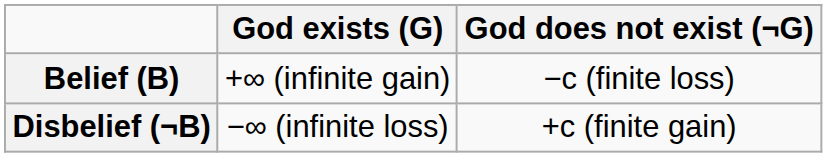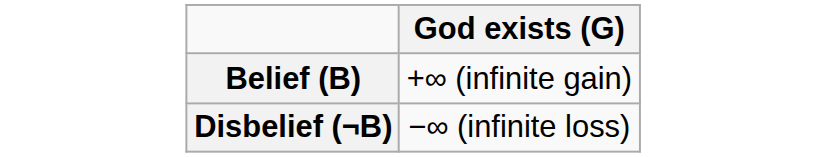- column: God does not exist (¬G) | −c (finite loss) | +c (finite gain)
